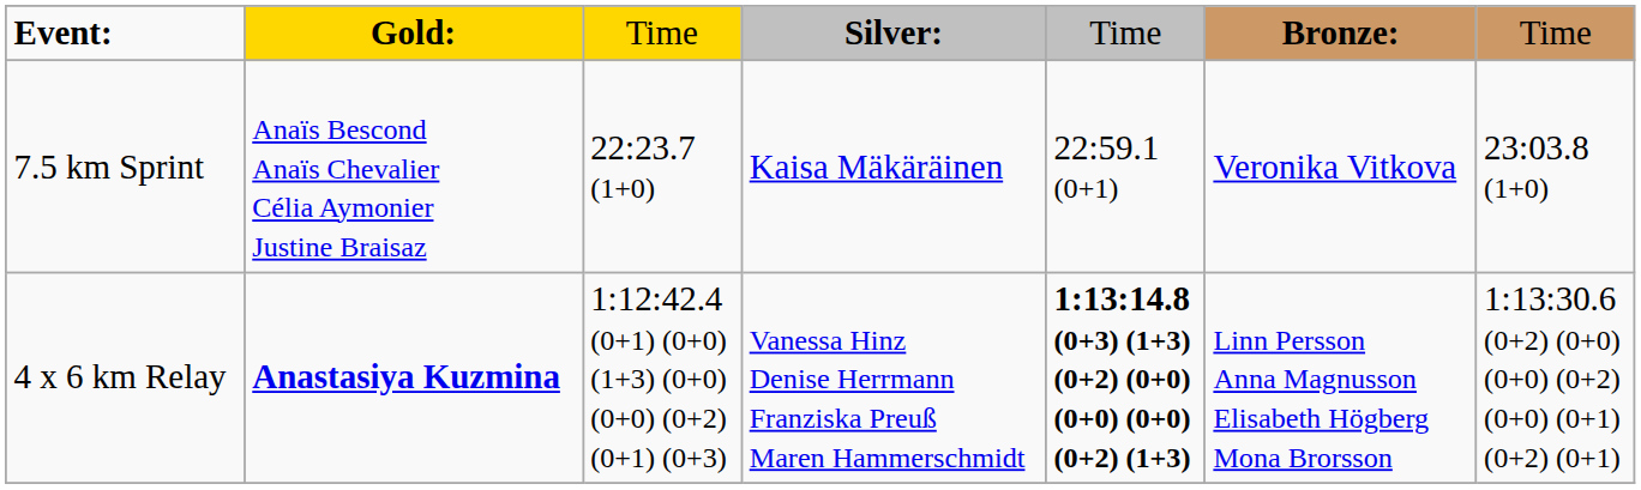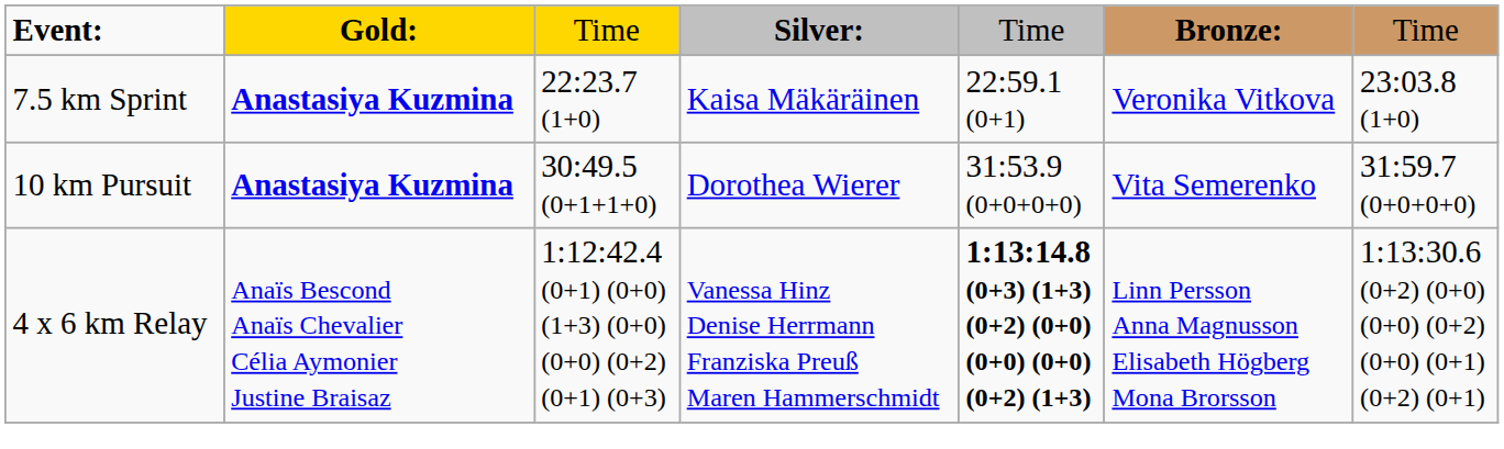7.5 km Sprint | column 2: Anaïs Bescond Anaïs Chevalier Célia Aymonier Justine Braisaz -> Anastasiya Kuzmina
+ row: 10 km Pursuit | Anastasiya Kuzmina | 30:49.5 (0+1+1+0) | Dorothea Wierer | 31:53.9 (0+0+0+0) | Vita Semerenko | 31:59.7 (0+0+0+0)
4 x 6 km Relay | column 2: Anastasiya Kuzmina -> Anaïs Bescond Anaïs Chevalier Célia Aymonier Justine Braisaz
